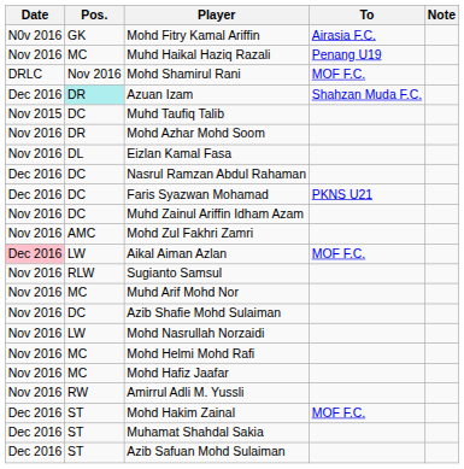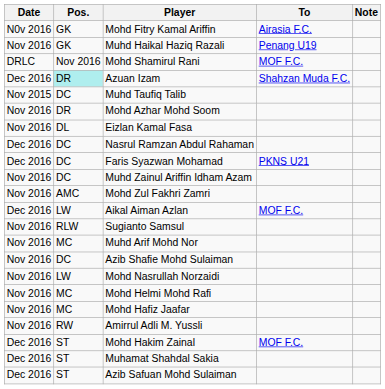Muhd Haikal Haziq Razali | Pos.: MC -> GK
Aikal Aiman Azlan | Date: pink background -> no background
